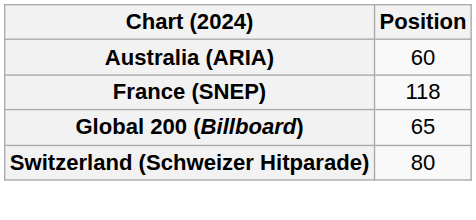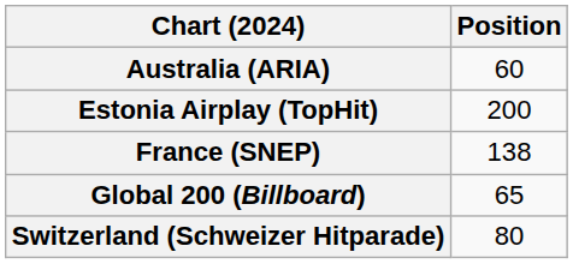+ row: Estonia Airplay (TopHit) | 200
France (SNEP) | Position: 118 -> 138
